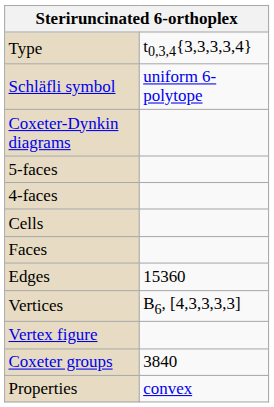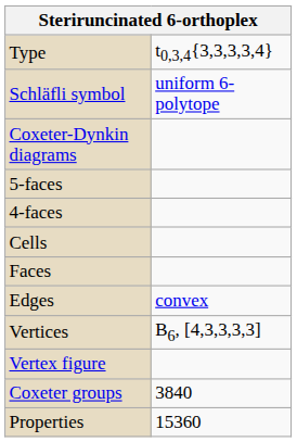Edges | column 2: 15360 -> convex
Properties | column 2: convex -> 15360
